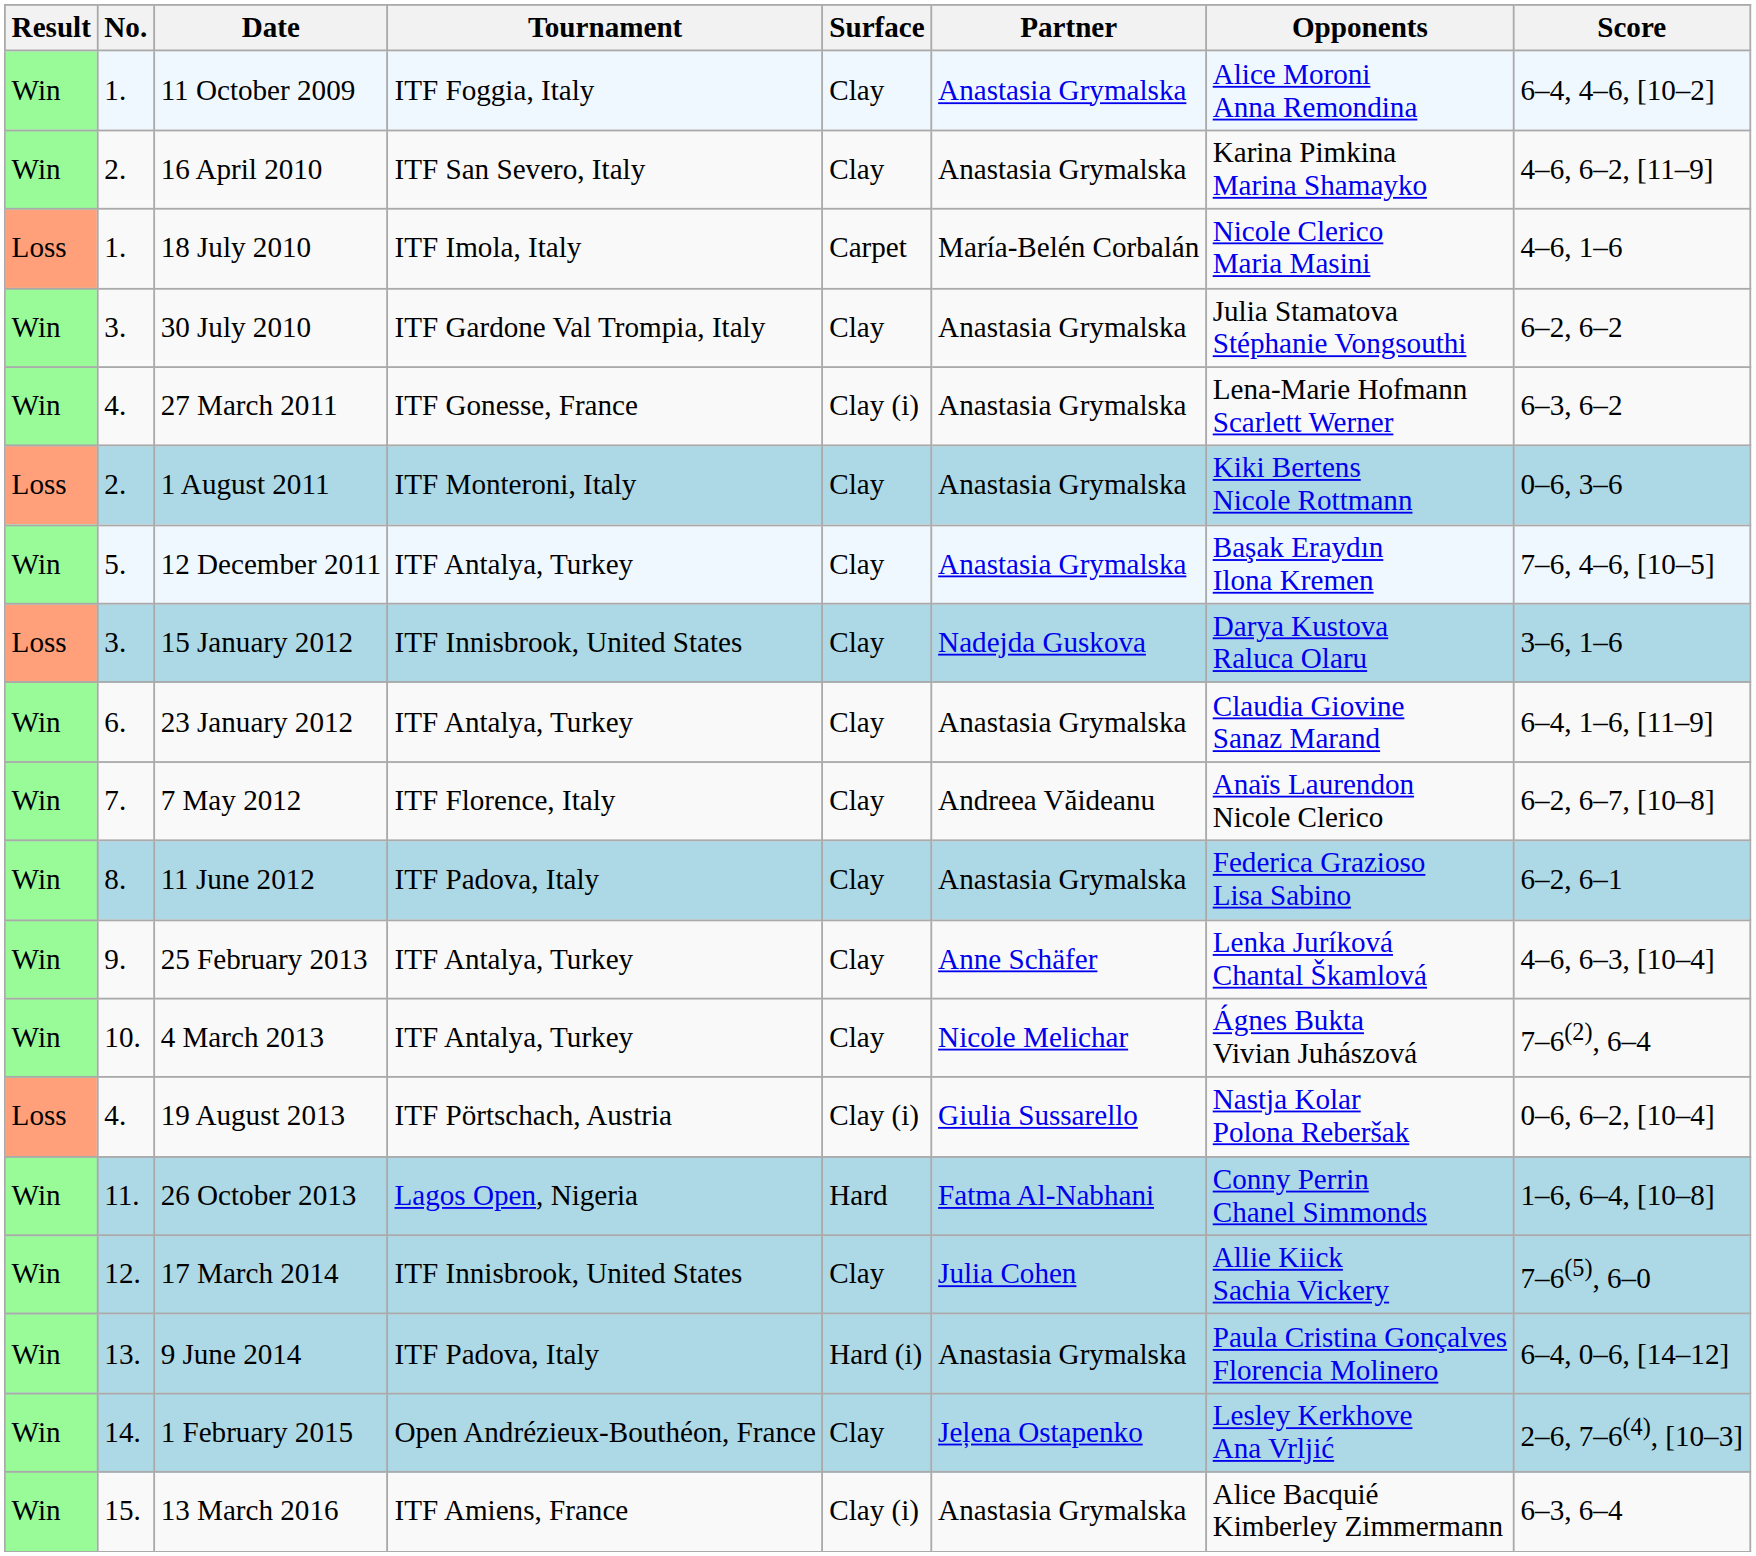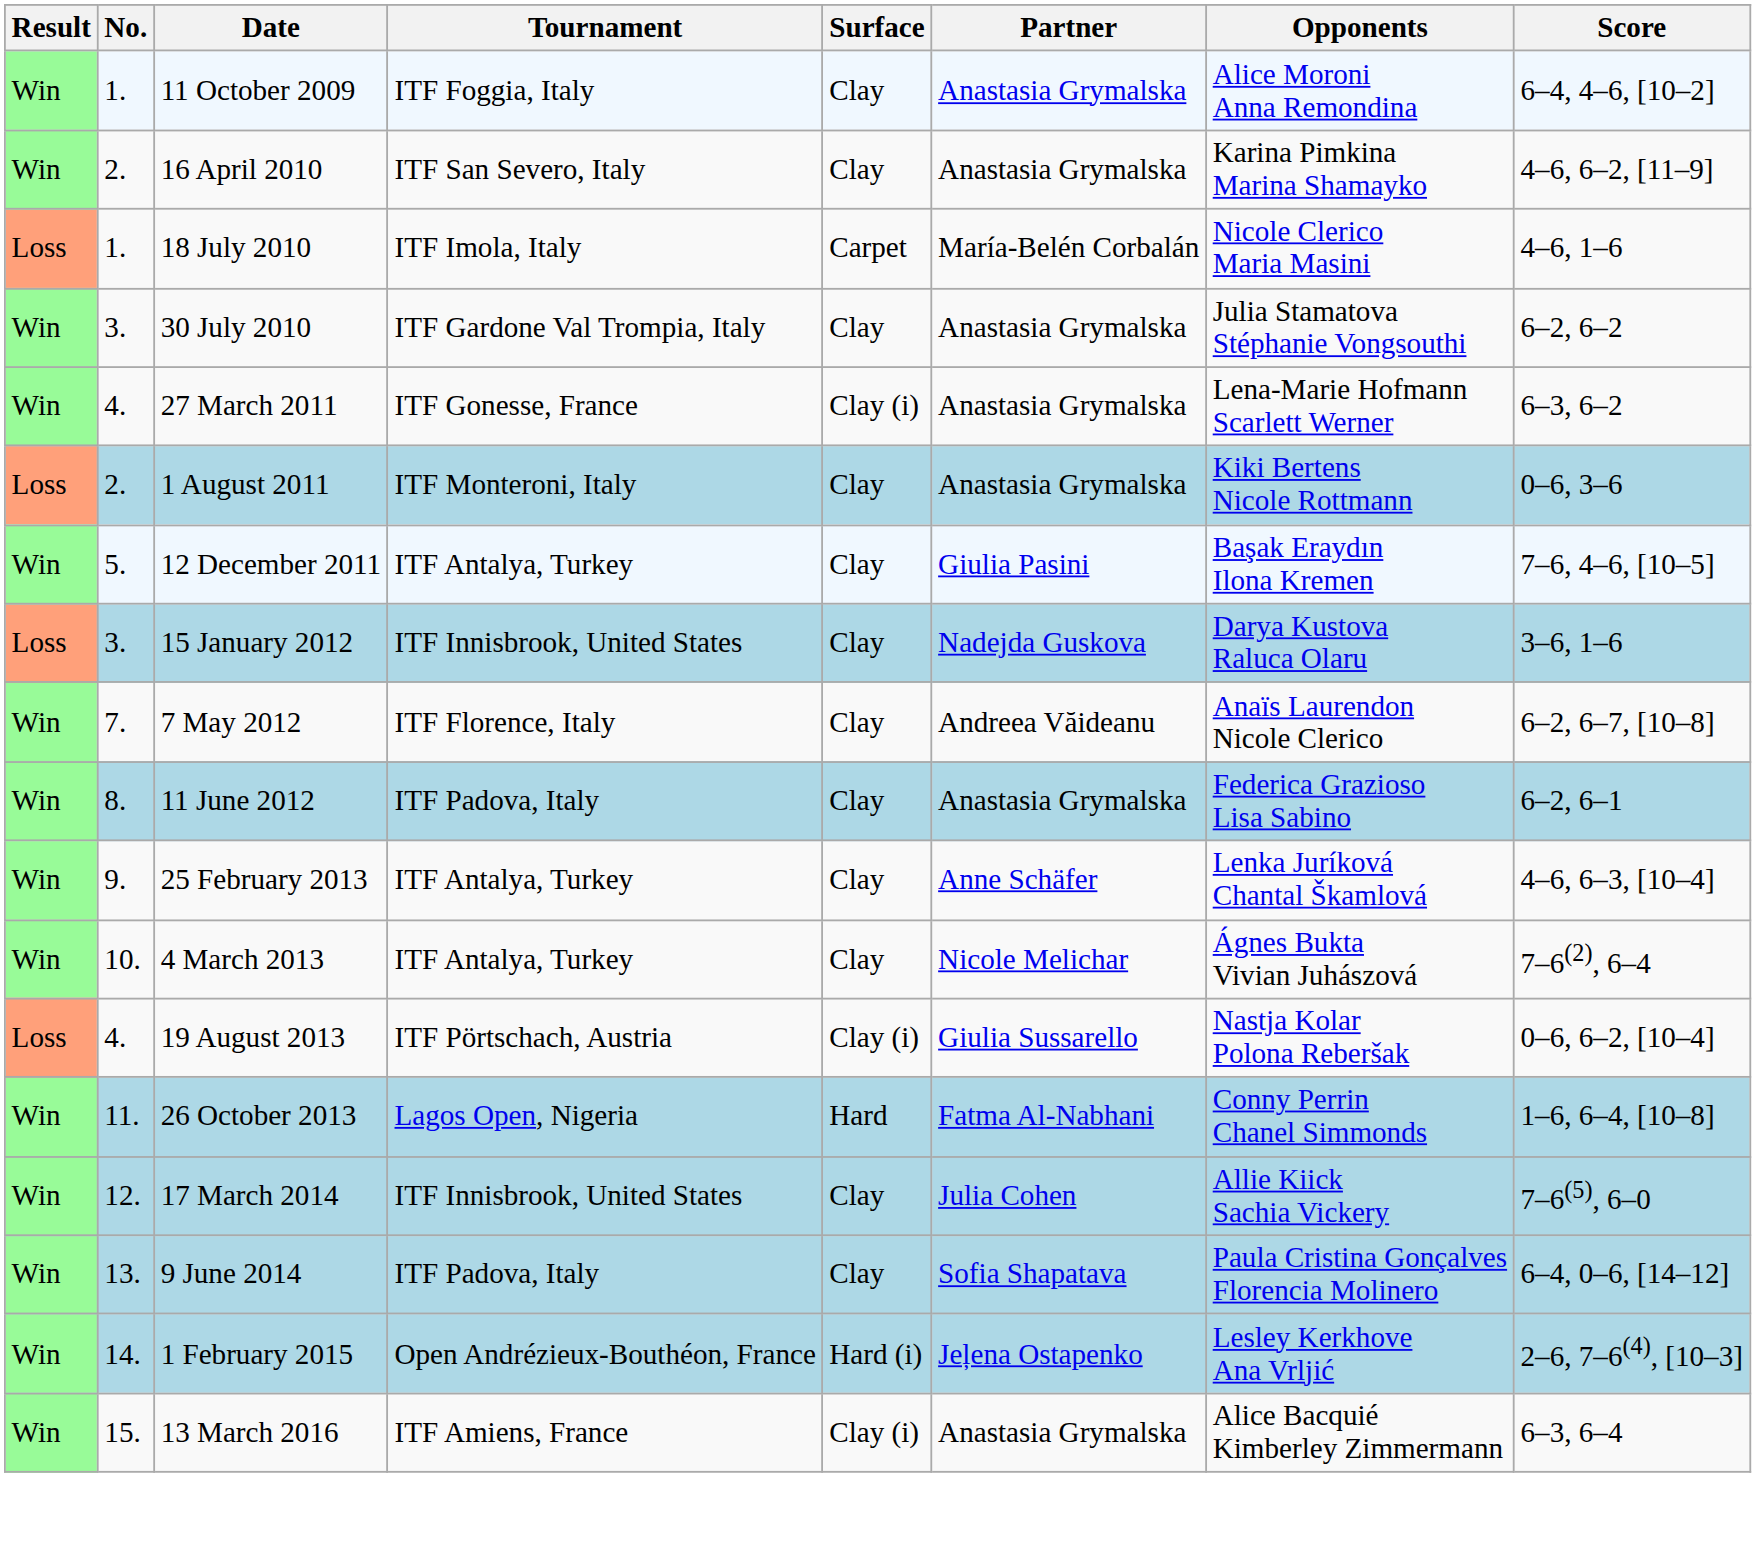12 December 2011 | Partner: Anastasia Grymalska -> Giulia Pasini
- row: Win | 6. | 23 January 2012 | ITF Antalya, Turkey | Clay | Anastasia Grymalska | Claudia Giovine Sanaz Marand | 6–4, 1–6, [11–9]
9 June 2014 | Surface: Hard (i) -> Clay
9 June 2014 | Partner: Anastasia Grymalska -> Sofia Shapatava
1 February 2015 | Surface: Clay -> Hard (i)
